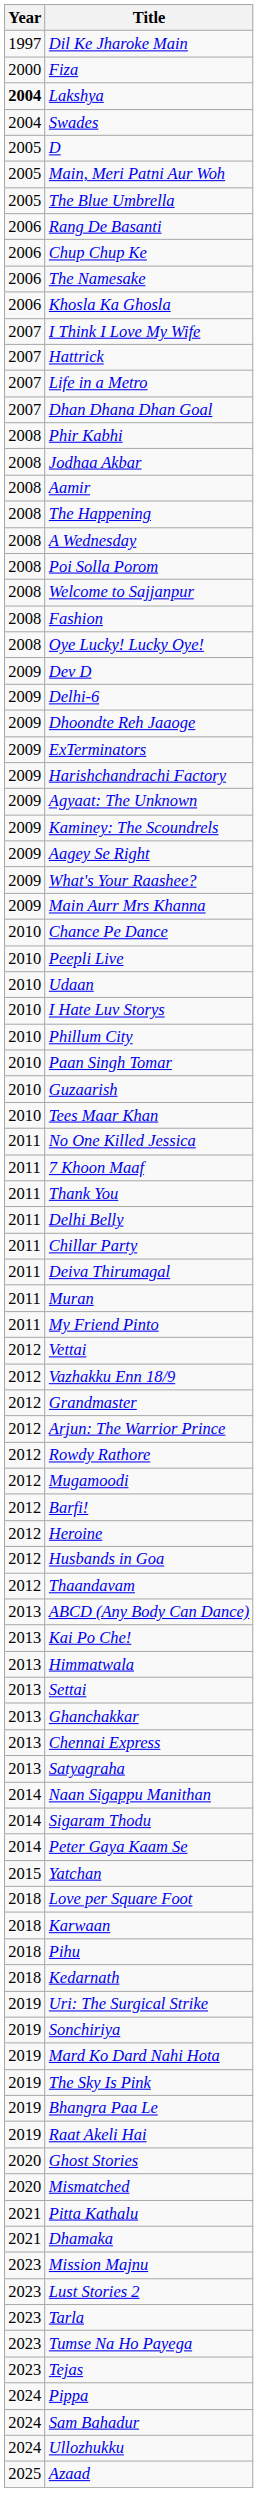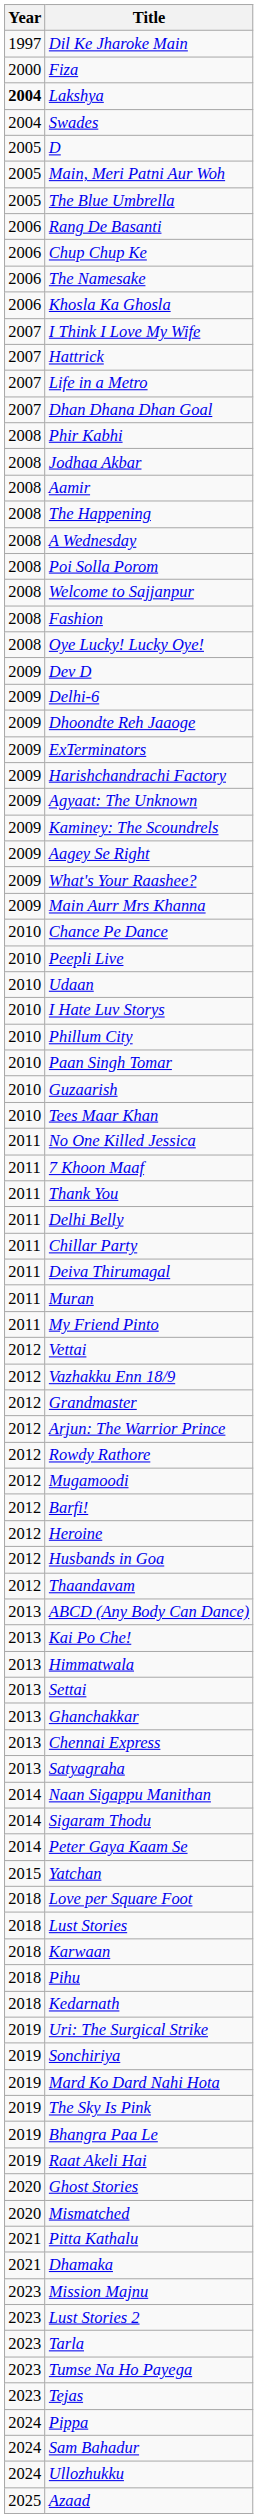+ row: 2018 | Lust Stories
